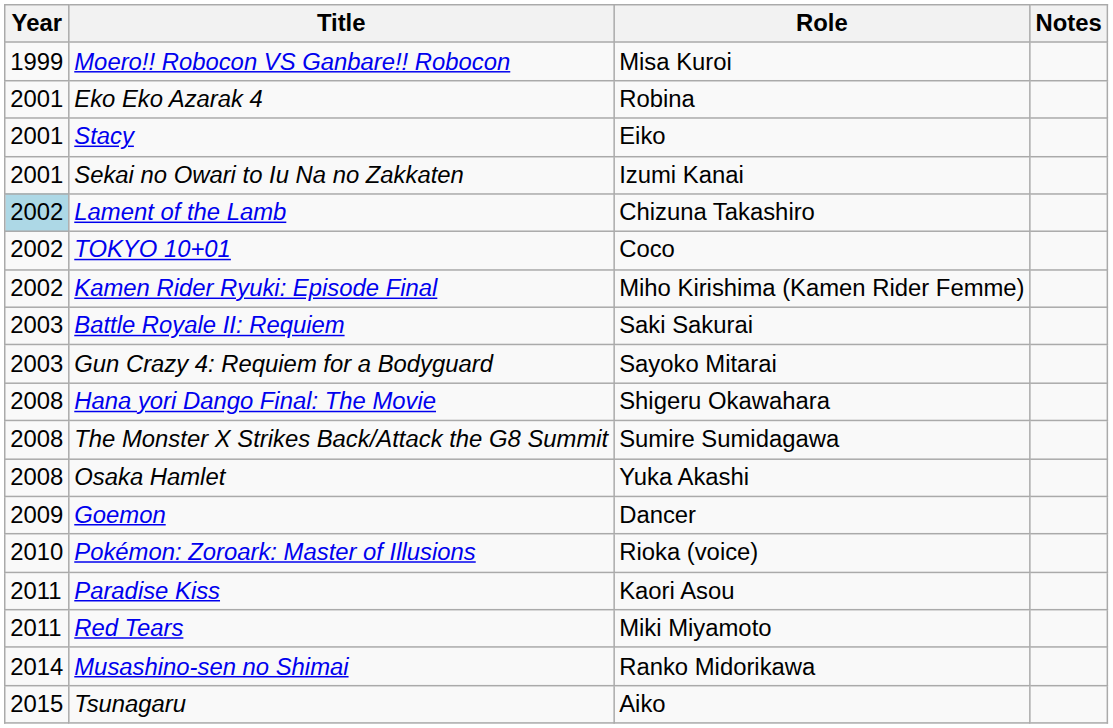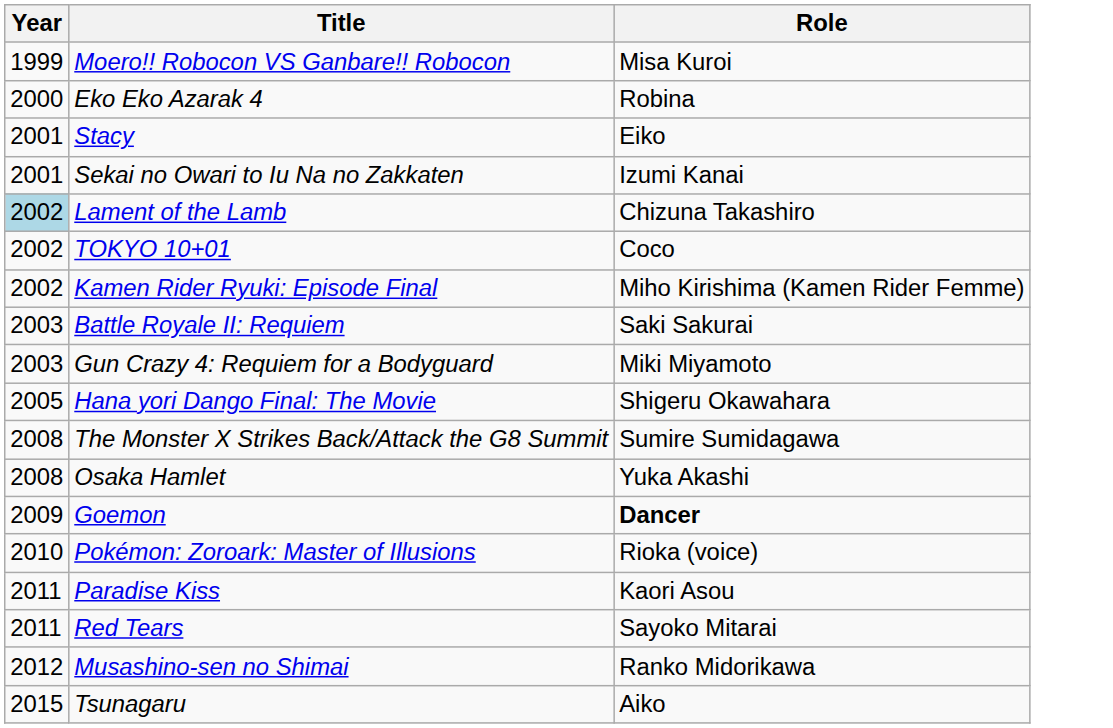- column: Notes
Eko Eko Azarak 4 | Year: 2001 -> 2000
Gun Crazy 4: Requiem for a Bodyguard | Role: Sayoko Mitarai -> Miki Miyamoto
Hana yori Dango Final: The Movie | Year: 2008 -> 2005
Goemon | Role: normal -> bold
Red Tears | Role: Miki Miyamoto -> Sayoko Mitarai
Musashino-sen no Shimai | Year: 2014 -> 2012
